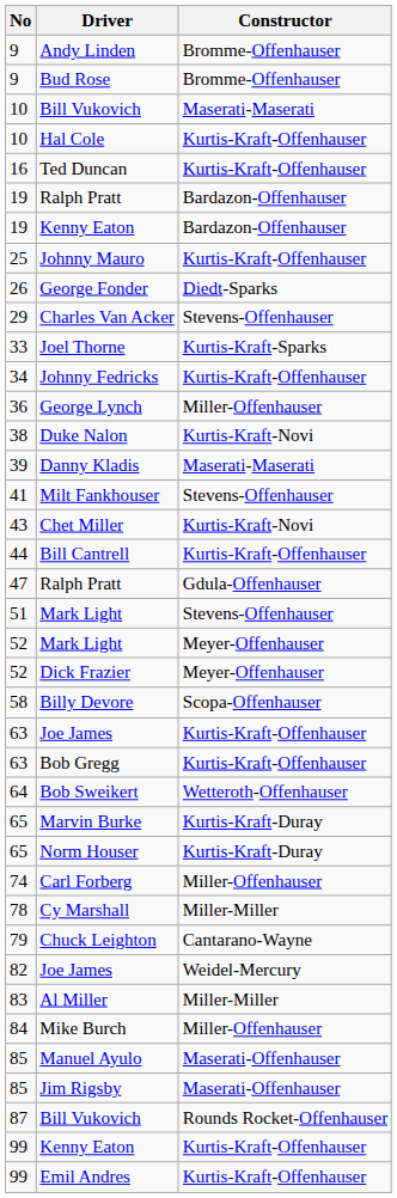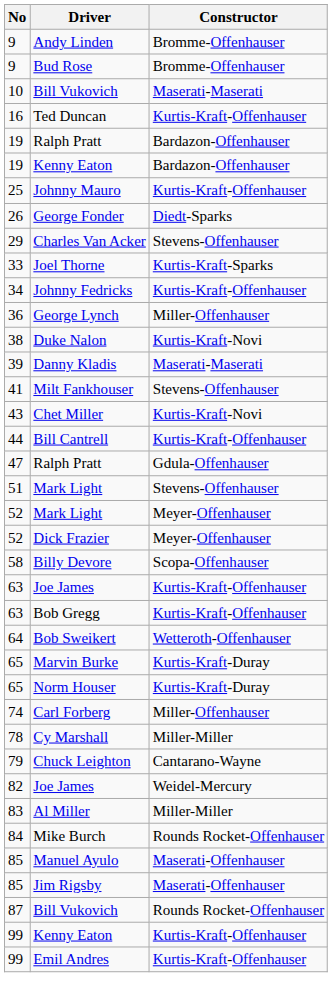- row: 10 | Hal Cole | Kurtis-Kraft-Offenhauser
Mike Burch | Constructor: Miller-Offenhauser -> Rounds Rocket-Offenhauser
